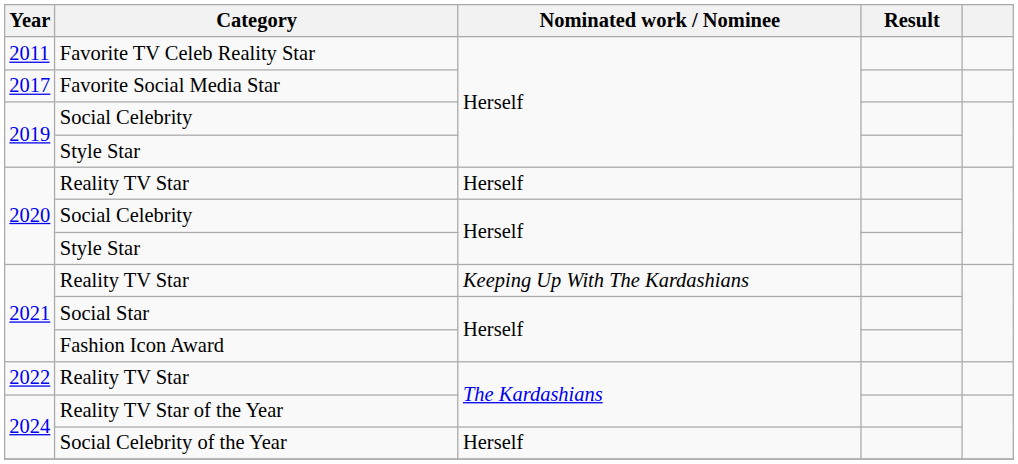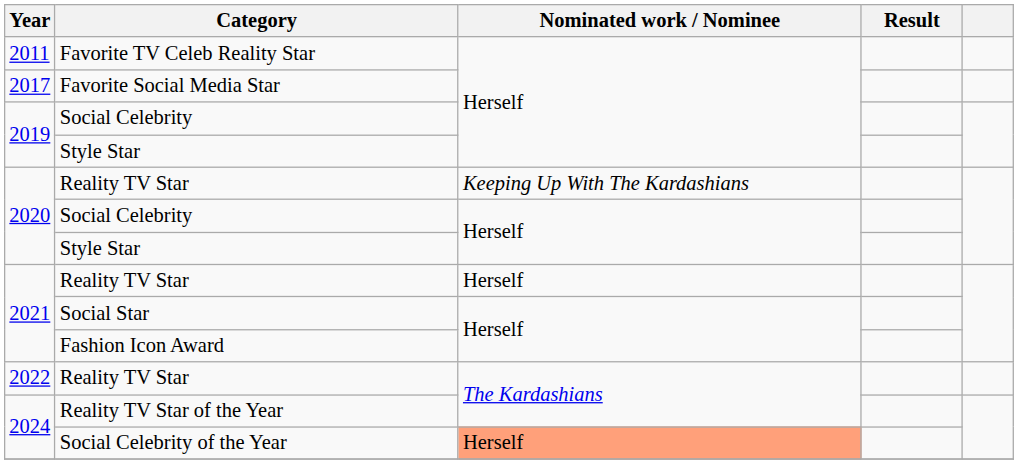2020 / Reality TV Star | Nominated work / Nominee: Herself -> Keeping Up With The Kardashians
2021 / Reality TV Star | Nominated work / Nominee: Keeping Up With The Kardashians -> Herself
Social Celebrity of the Year | Nominated work / Nominee: no background -> lightsalmon background
